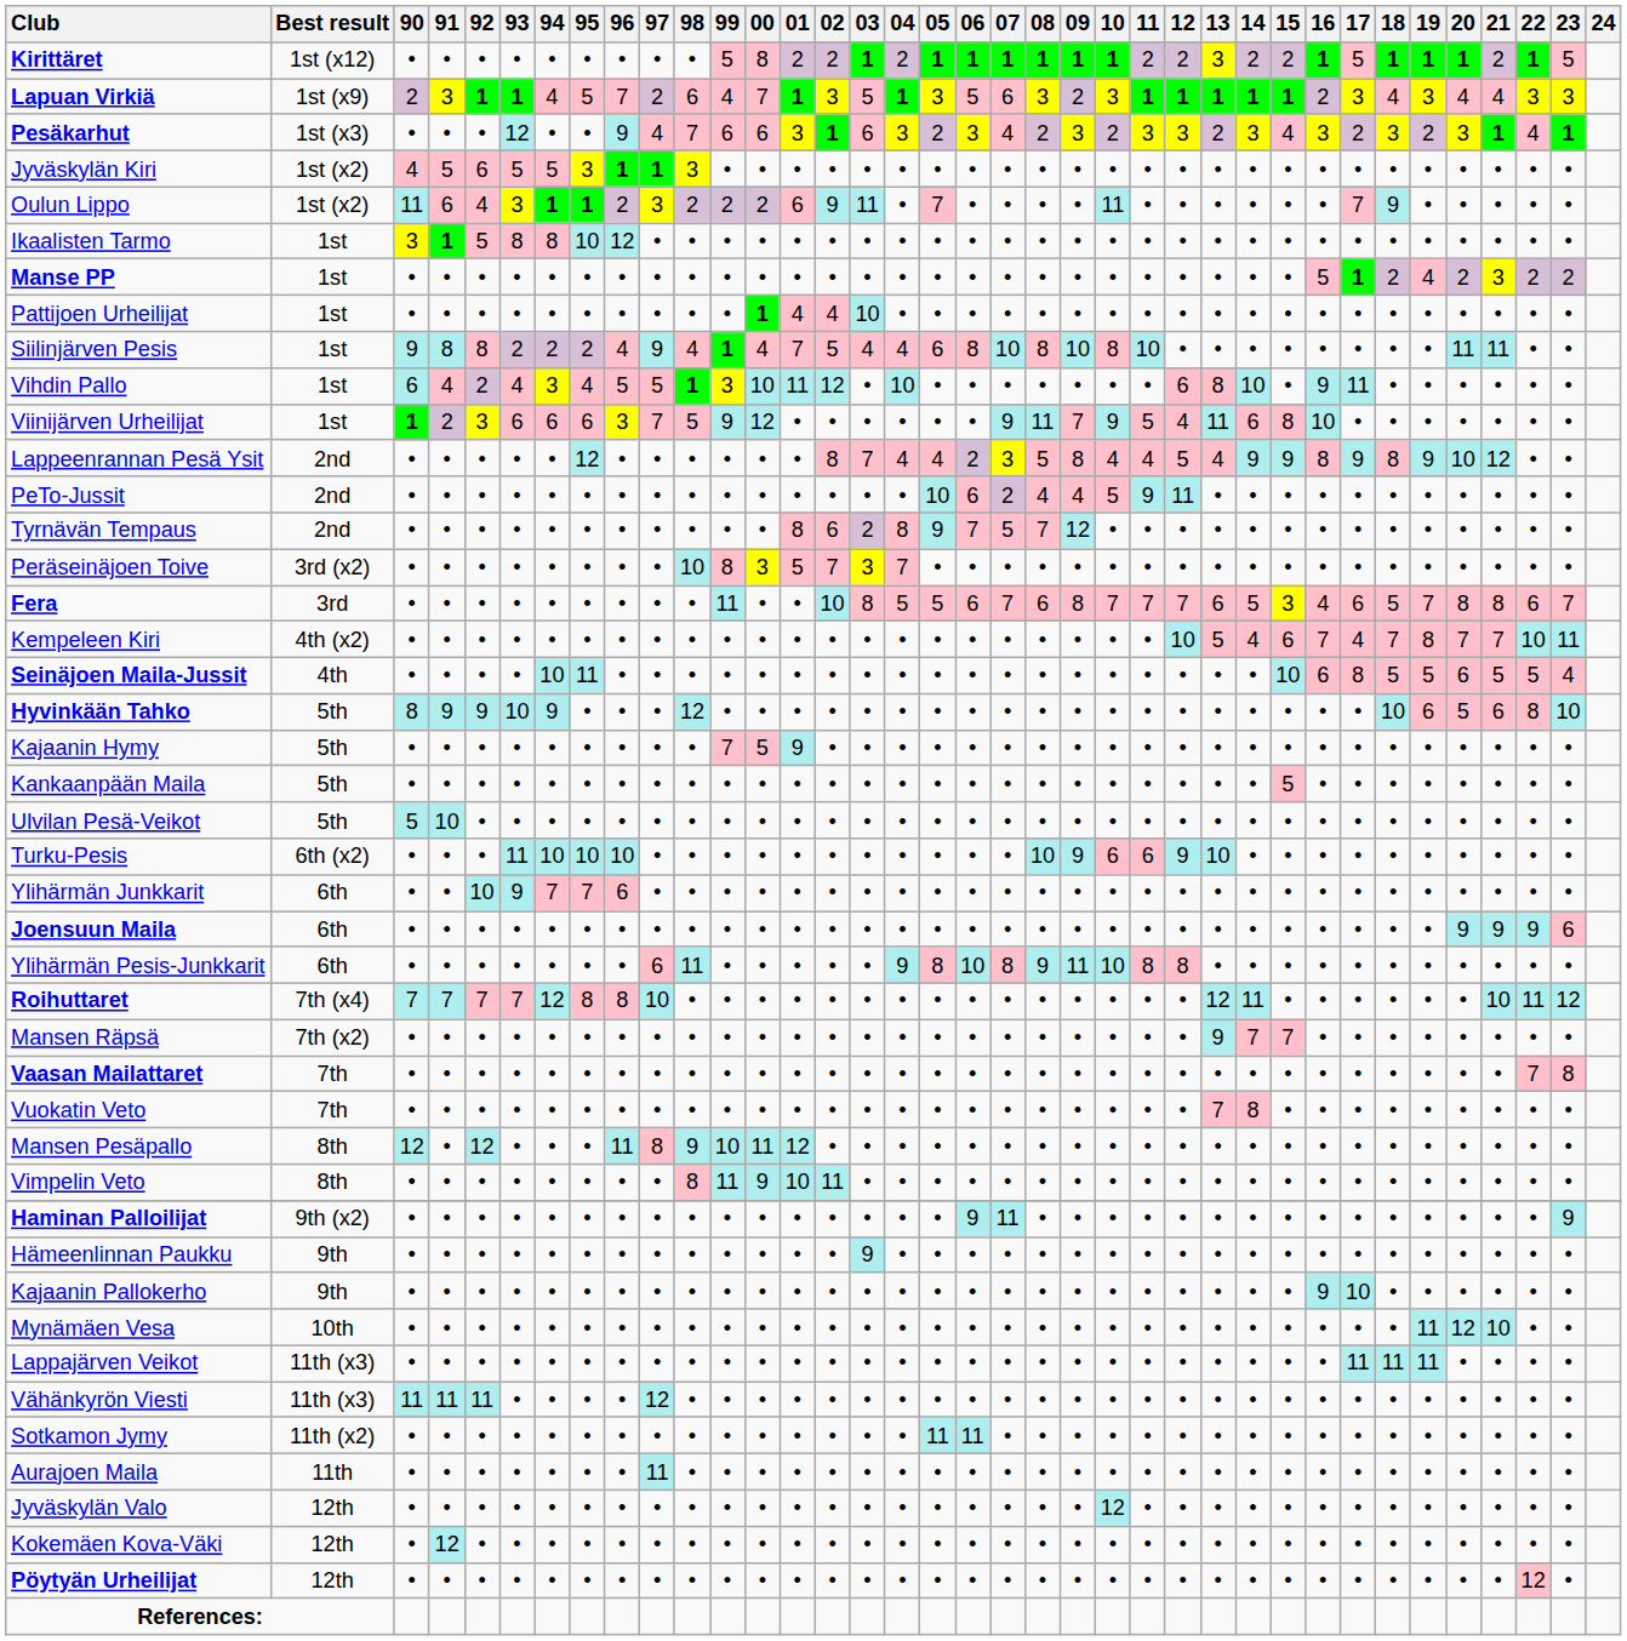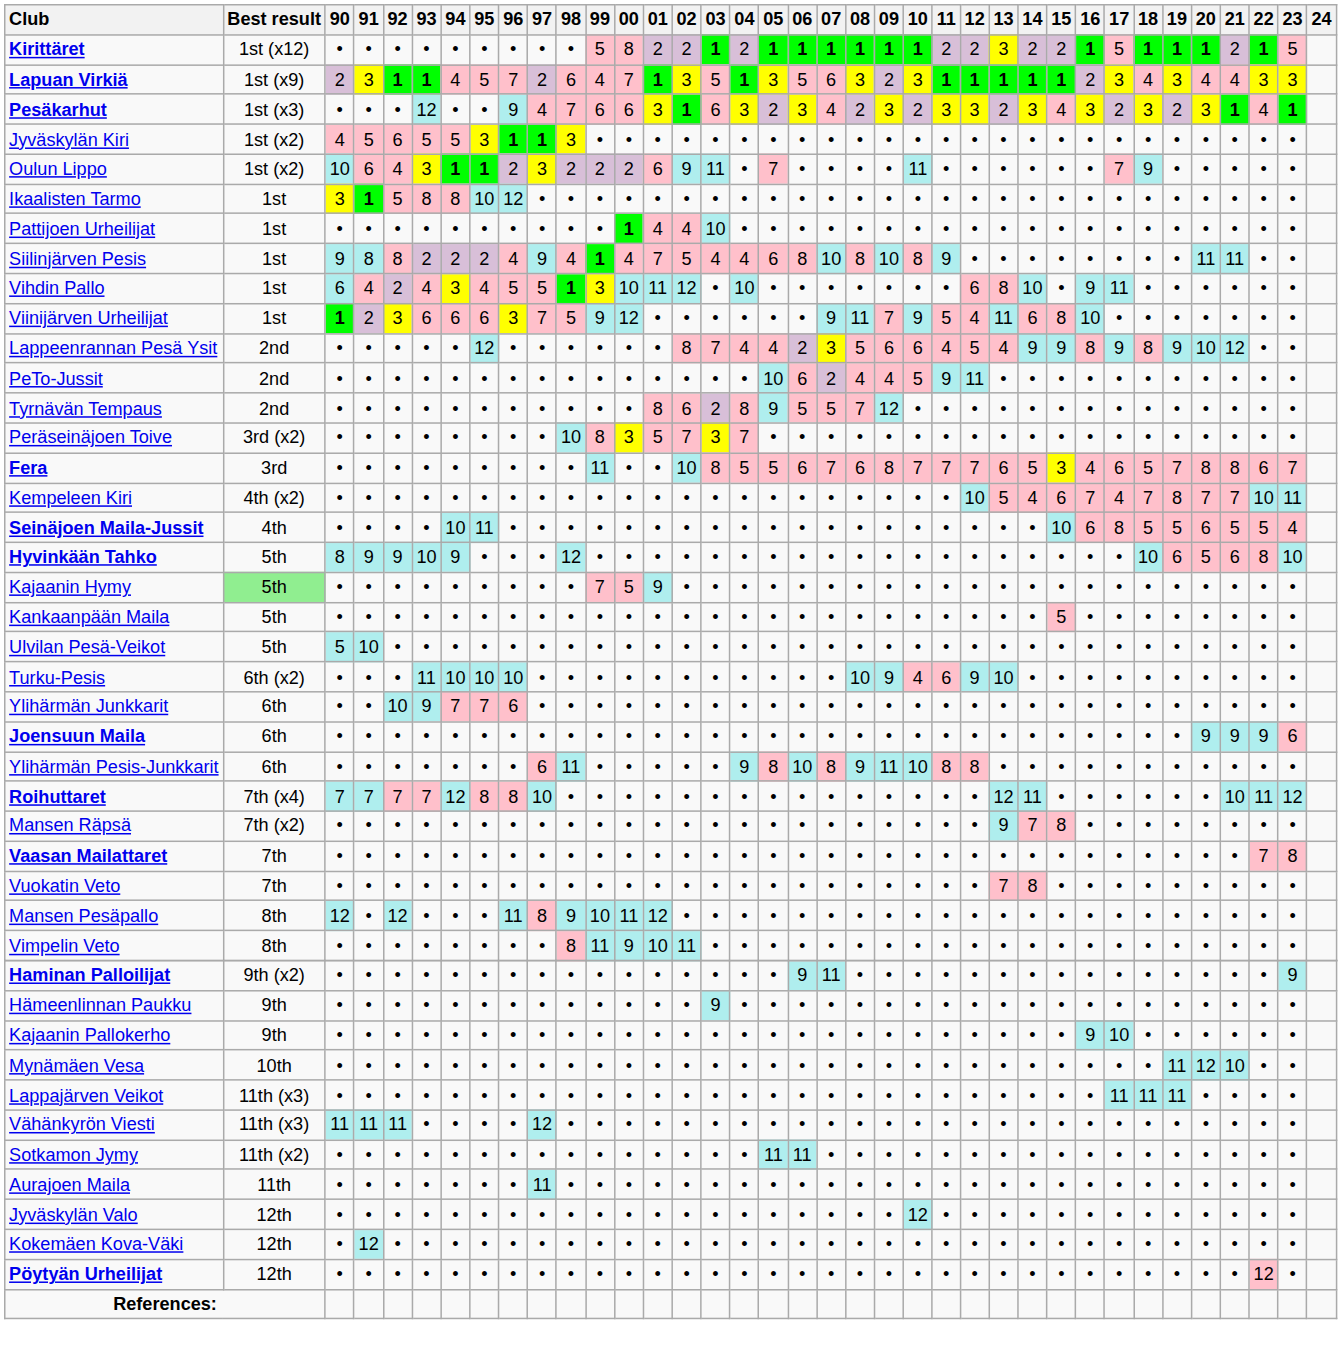Oulun Lippo | 90: 11 -> 10
- row: Manse PP | 1st | • | • | • | • | • | • | • | • | • | • | • | • | • | • | • | • | • | • | • | • | • | • | • | • | • | • | 5 | 1 | 2 | 4 | 2 | 3 | 2 | 2
Siilinjärven Pesis | 11: 10 -> 9
Lappeenrannan Pesä Ysit | 09: 8 -> 6
Lappeenrannan Pesä Ysit | 10: 4 -> 6
Tyrnävän Tempaus | 06: 7 -> 5
Kajaanin Hymy | Best result: no background -> lightgreen background
Turku-Pesis | 10: 6 -> 4
Mansen Räpsä | 15: 7 -> 8
